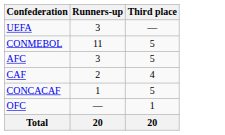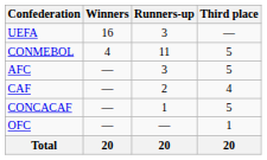+ column: Winners | 16 | 4 | — | — | — | — | 20
